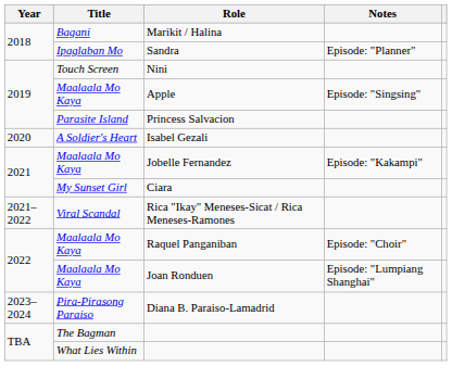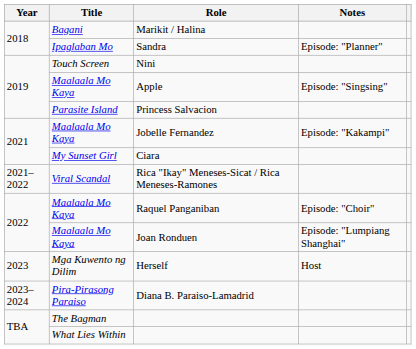- row: 2020 | A Soldier's Heart | Isabel Gezali
+ row: 2023 | Mga Kuwento ng Dilim | Herself | Host
